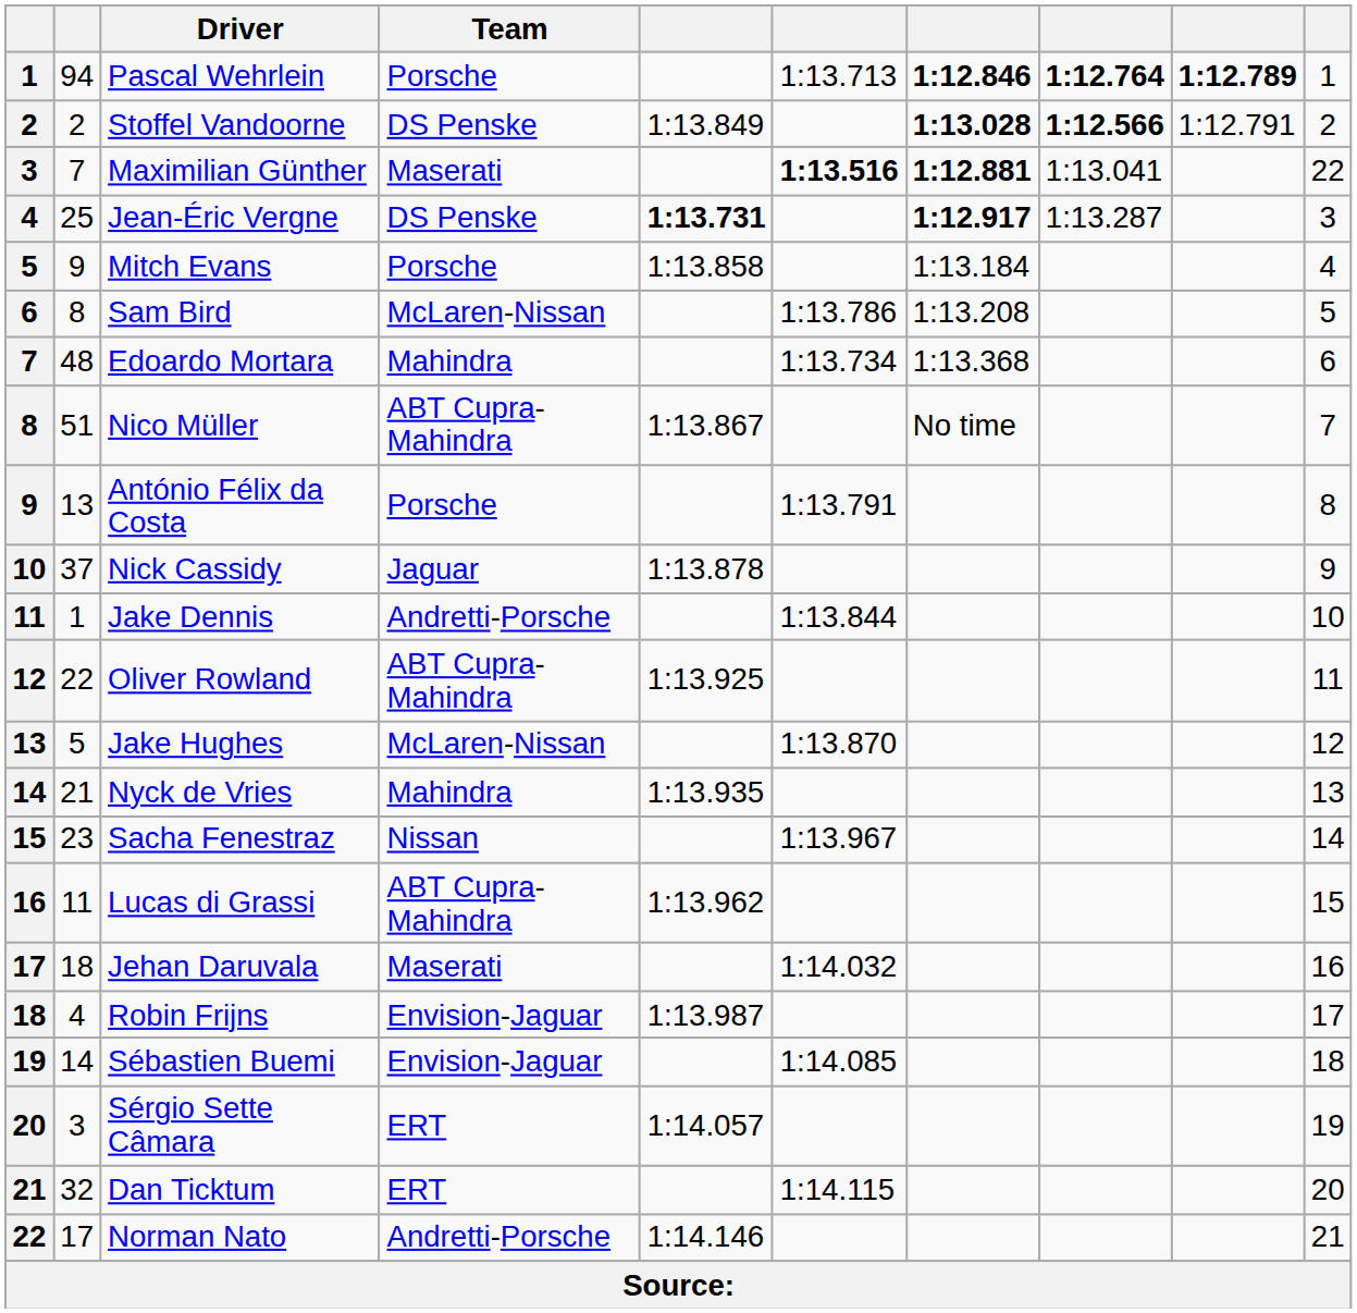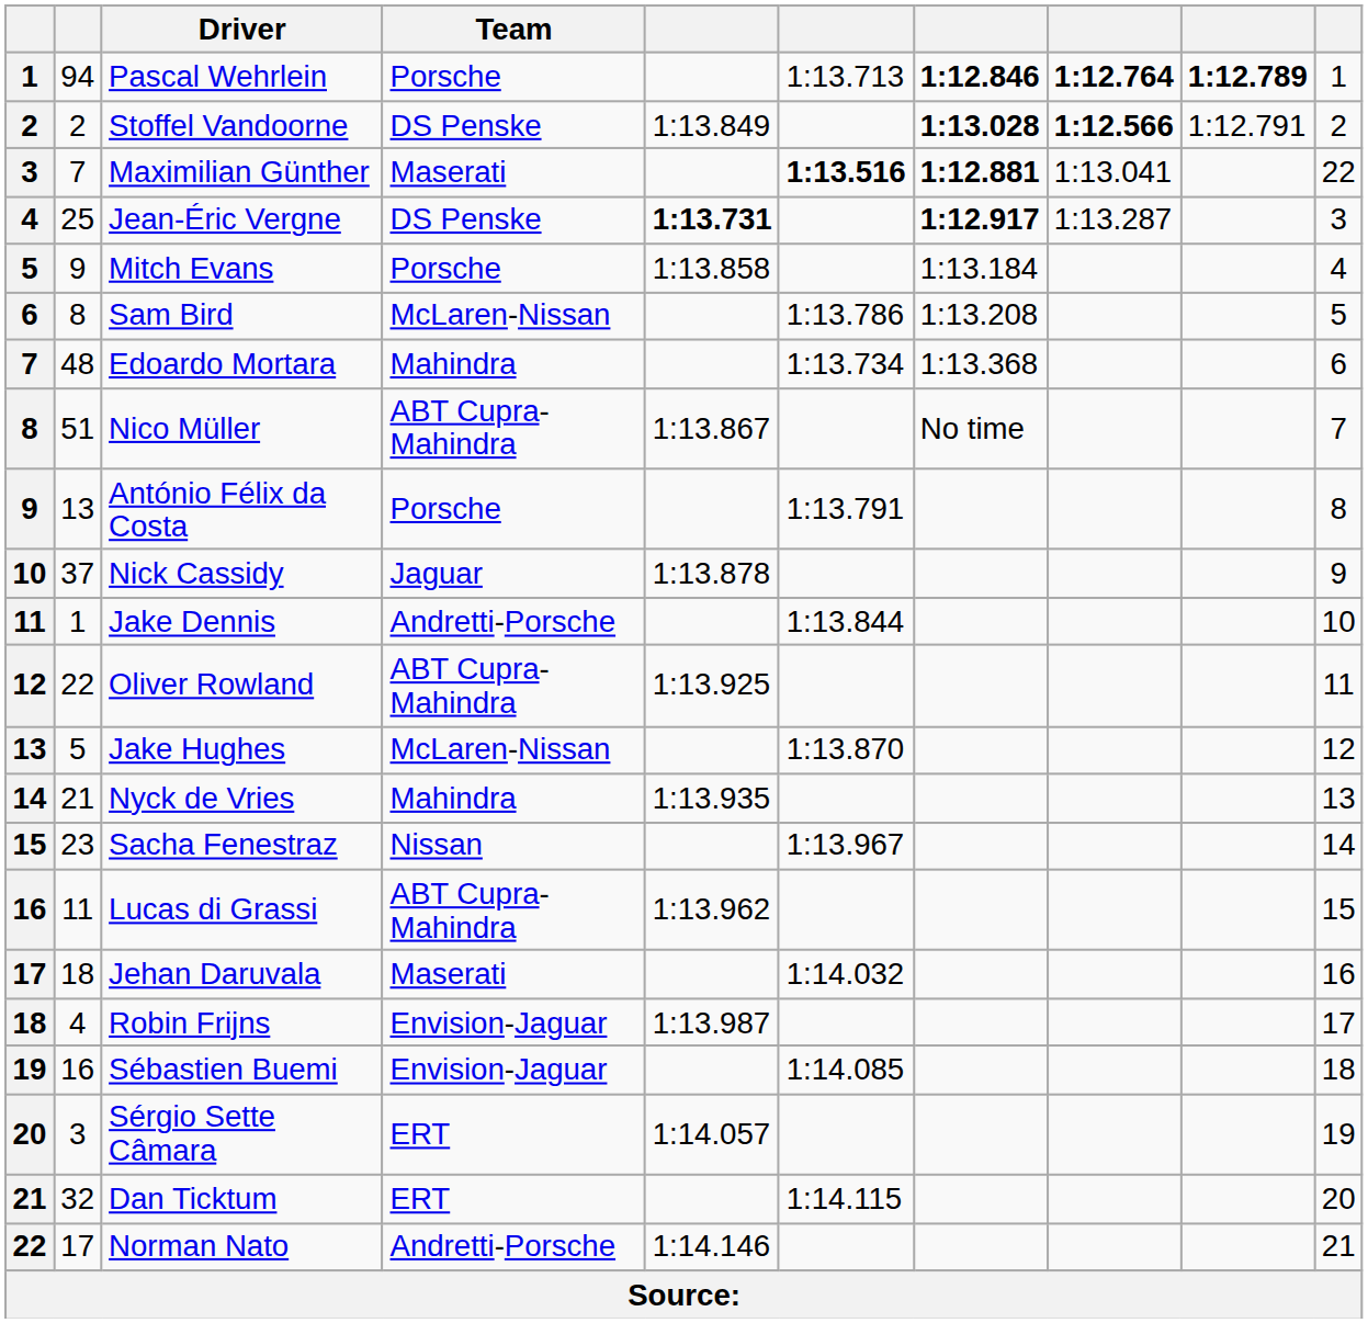Sébastien Buemi | column 2: 14 -> 16
